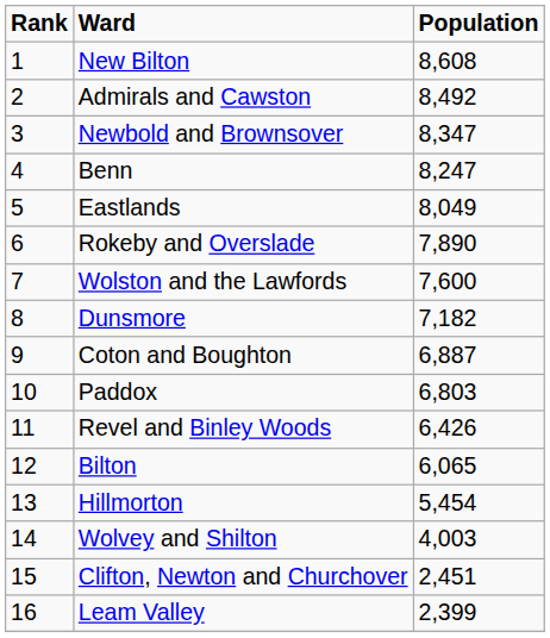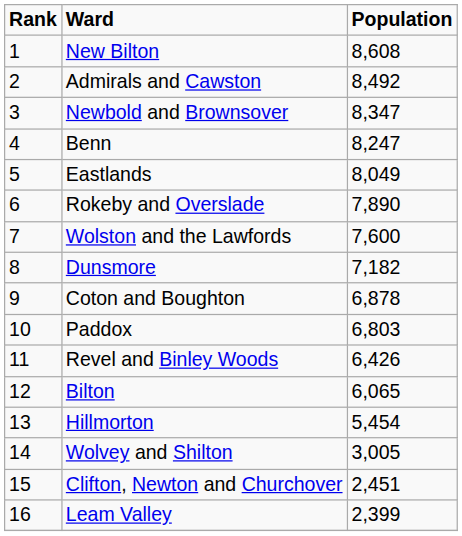Coton and Boughton | Population: 6,887 -> 6,878
Wolvey and Shilton | Population: 4,003 -> 3,005
